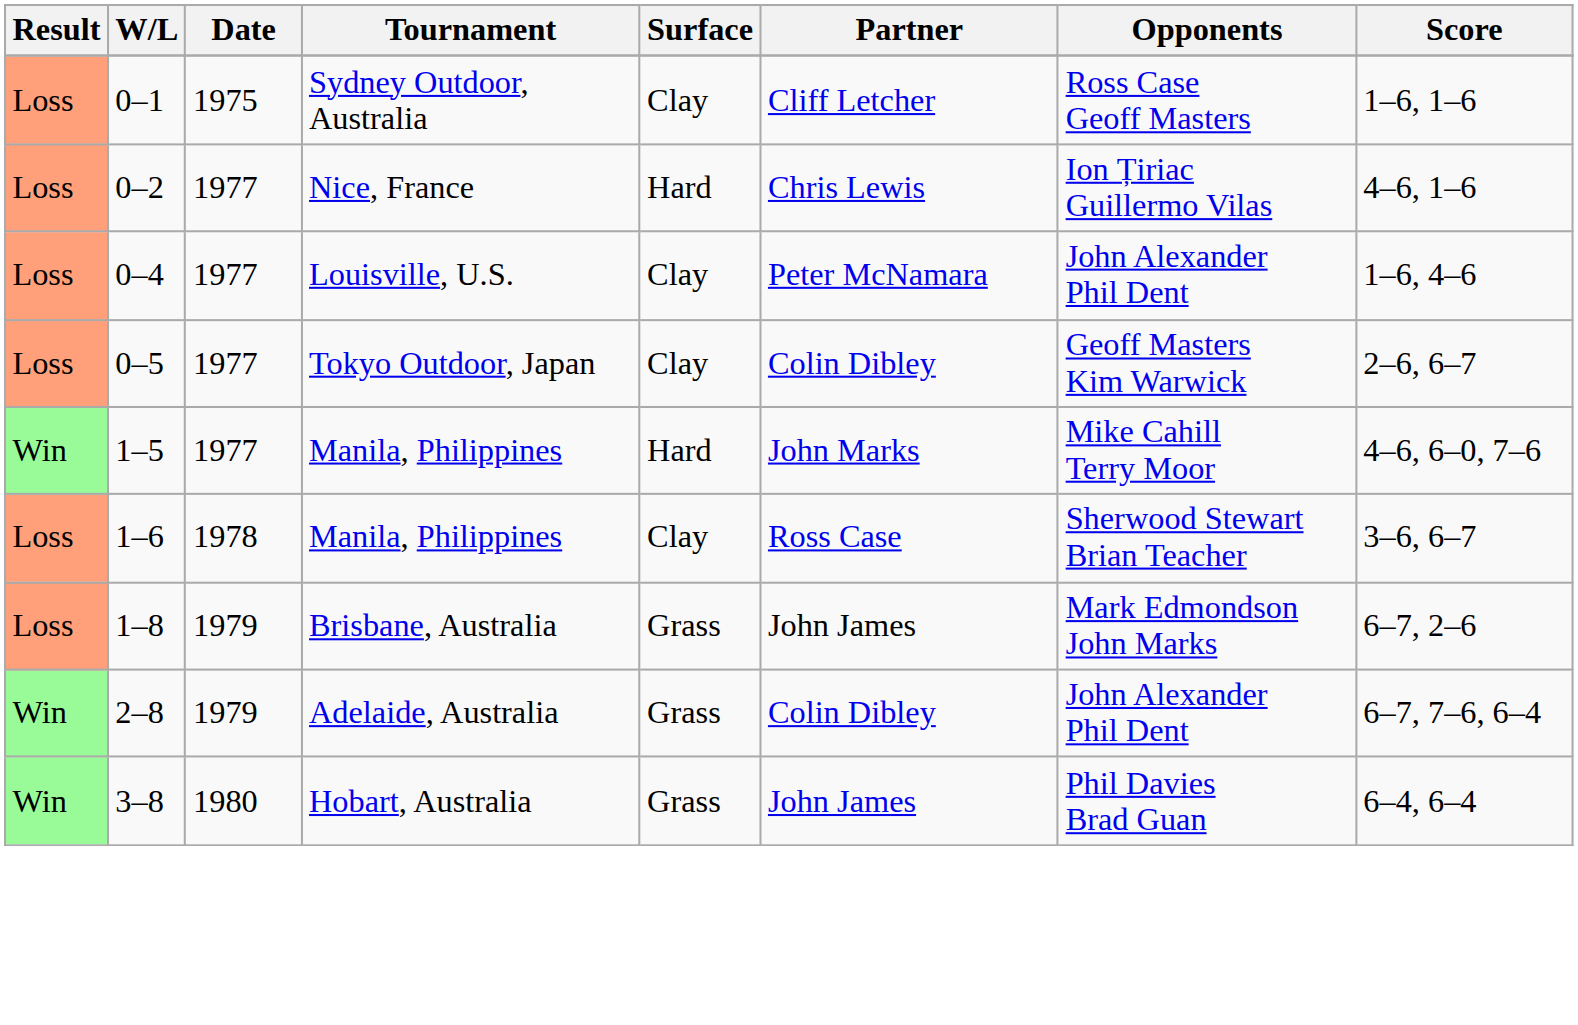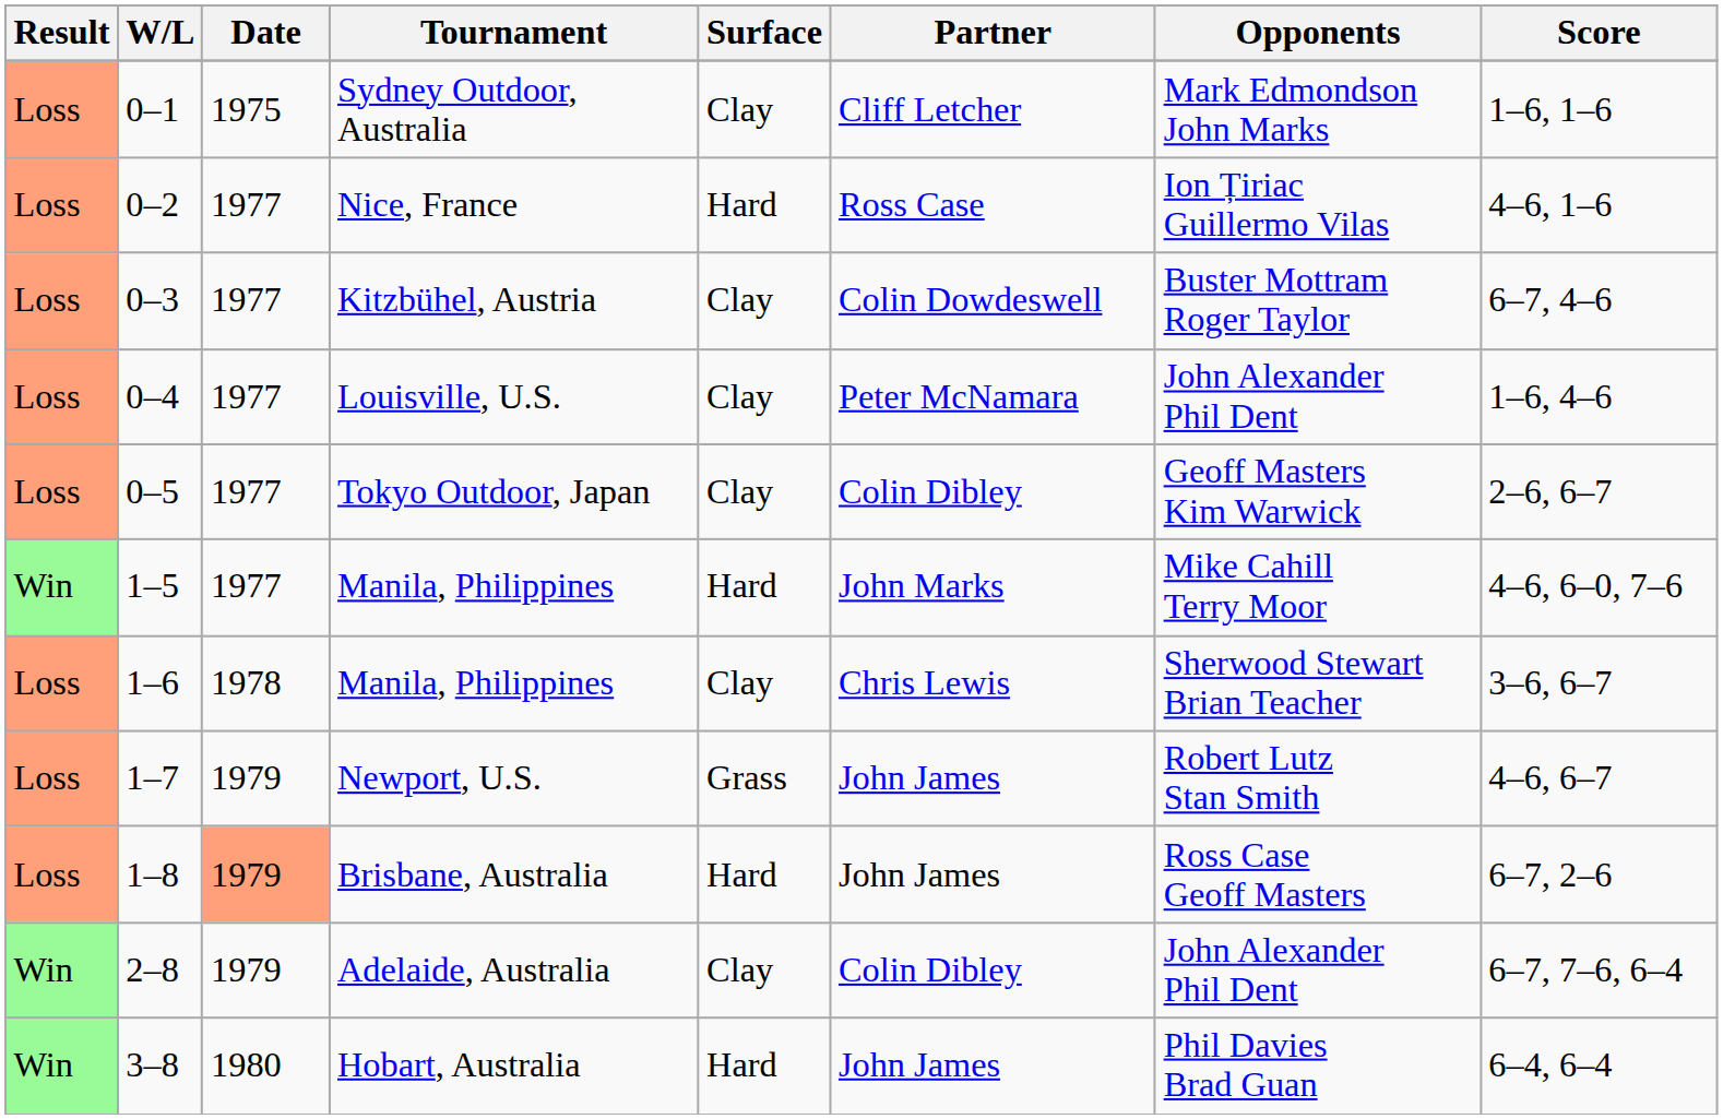Sydney Outdoor, Australia | Opponents: Ross Case Geoff Masters -> Mark Edmondson John Marks
Nice, France | Partner: Chris Lewis -> Ross Case
+ row: Loss | 0–3 | 1977 | Kitzbühel, Austria | Clay | Colin Dowdeswell | Buster Mottram Roger Taylor | 6–7, 4–6
1–6 / Manila, Philippines | Partner: Ross Case -> Chris Lewis
+ row: Loss | 1–7 | 1979 | Newport, U.S. | Grass | John James | Robert Lutz Stan Smith | 4–6, 6–7
Brisbane, Australia | Date: no background -> lightsalmon background
Brisbane, Australia | Surface: Grass -> Hard
Brisbane, Australia | Opponents: Mark Edmondson John Marks -> Ross Case Geoff Masters
Adelaide, Australia | Surface: Grass -> Clay
Hobart, Australia | Surface: Grass -> Hard
